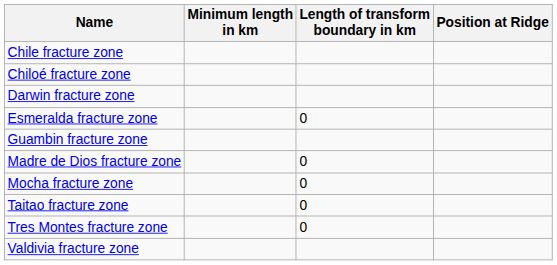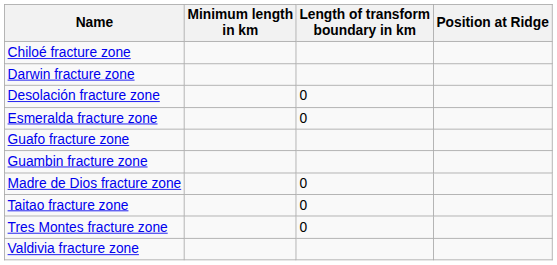- row: Chile fracture zone
+ row: Desolación fracture zone | 0
+ row: Guafo fracture zone
- row: Mocha fracture zone | 0
